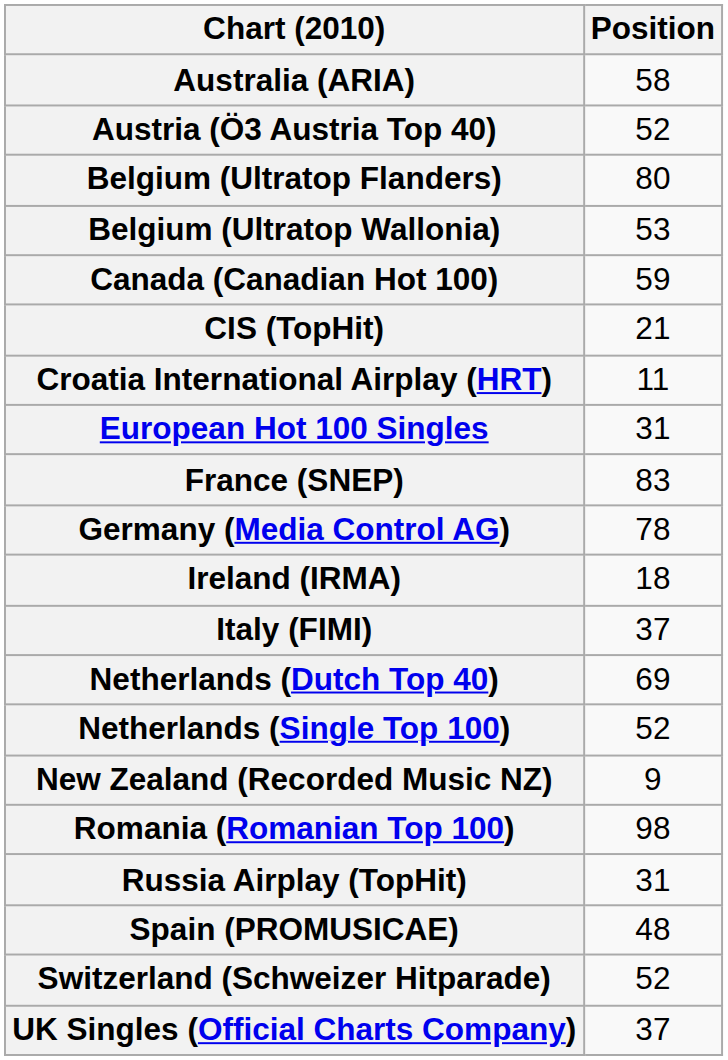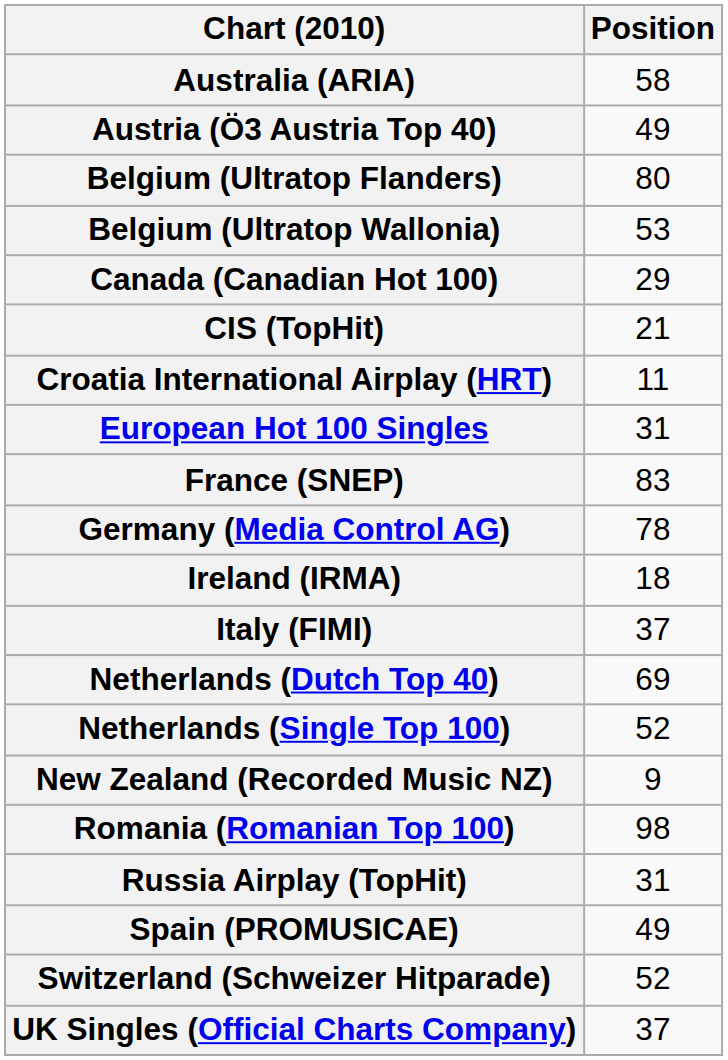Austria (Ö3 Austria Top 40) | Position: 52 -> 49
Canada (Canadian Hot 100) | Position: 59 -> 29
Spain (PROMUSICAE) | Position: 48 -> 49
